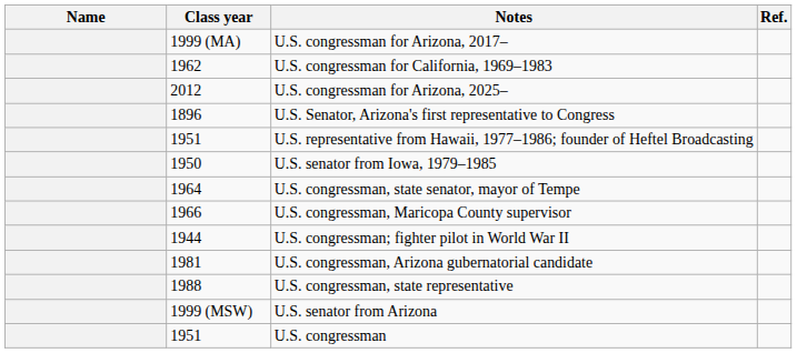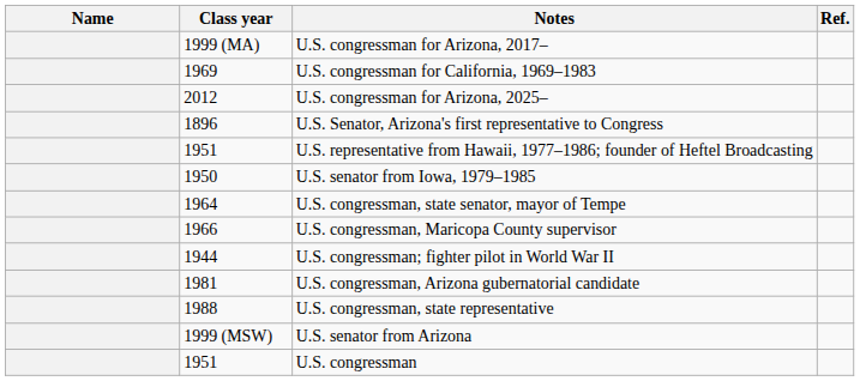U.S. congressman for California, 1969–1983 | Class year: 1962 -> 1969
